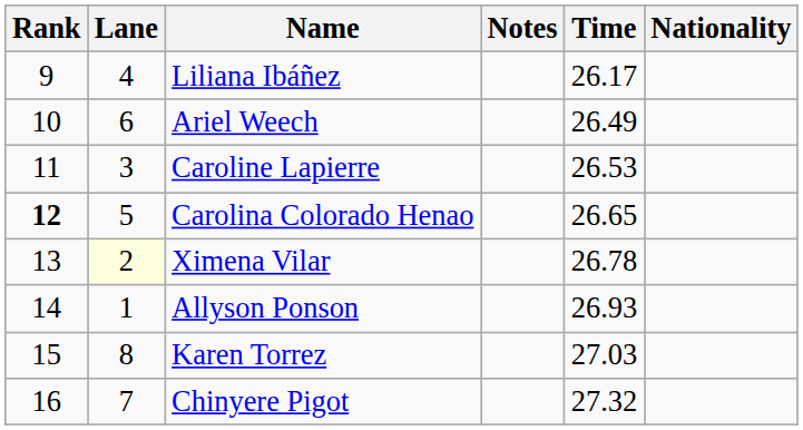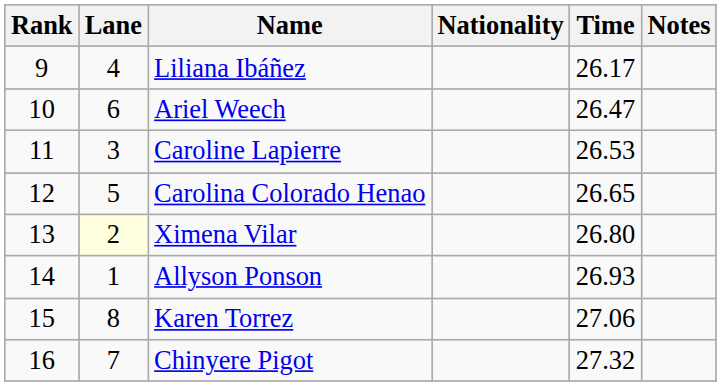columns swapped: Nationality <-> Notes
Ariel Weech | Time: 26.49 -> 26.47
Carolina Colorado Henao | Rank: bold -> normal
Ximena Vilar | Time: 26.78 -> 26.80
Karen Torrez | Time: 27.03 -> 27.06
